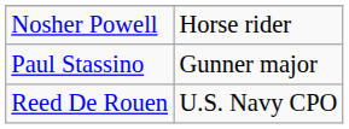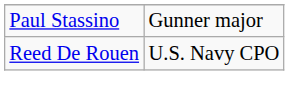- row: Nosher Powell | Horse rider
